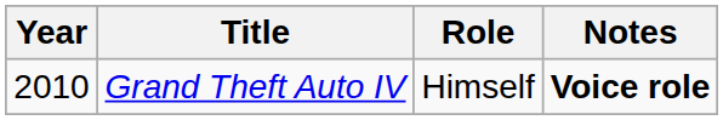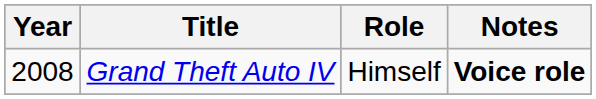Grand Theft Auto IV | Year: 2010 -> 2008
